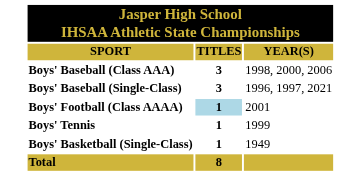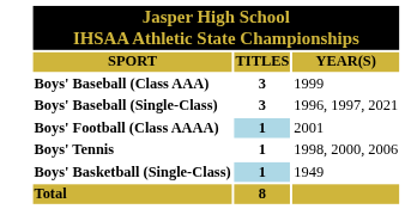Boys' Baseball (Class AAA) | column 4: 1998, 2000, 2006 -> 1999
Boys' Tennis | column 4: 1999 -> 1998, 2000, 2006
Boys' Basketball (Single-Class) | column 3: no background -> lightblue background
